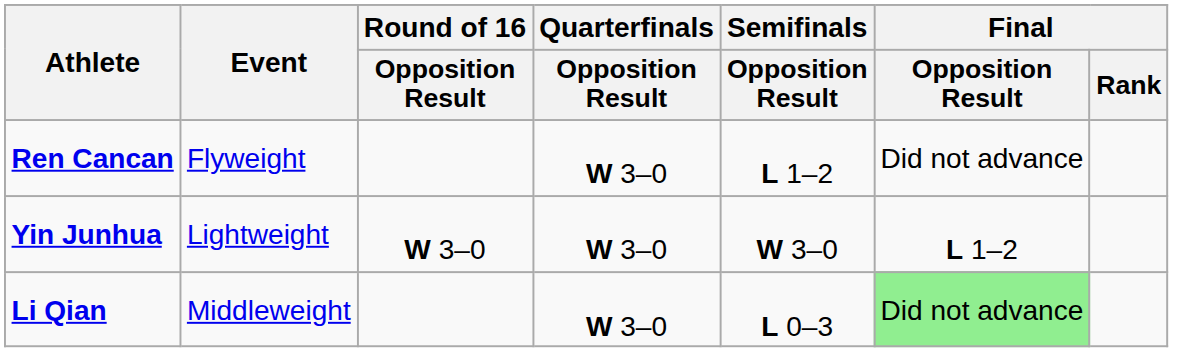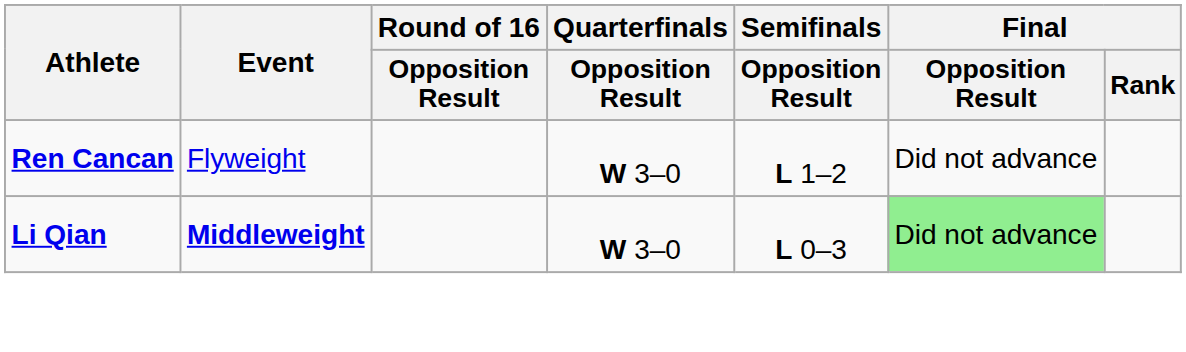- row: Yin Junhua | Lightweight | W 3–0 | W 3–0 | W 3–0 | L 1–2
Li Qian | Event: normal -> bold
